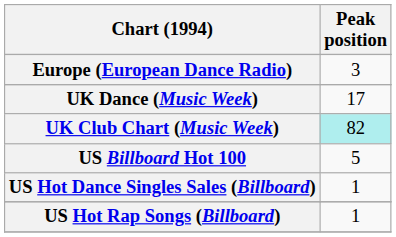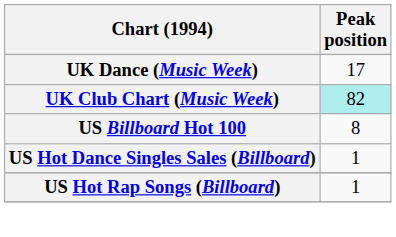- row: Europe (European Dance Radio) | 3
US Billboard Hot 100 | Peak position: 5 -> 8
